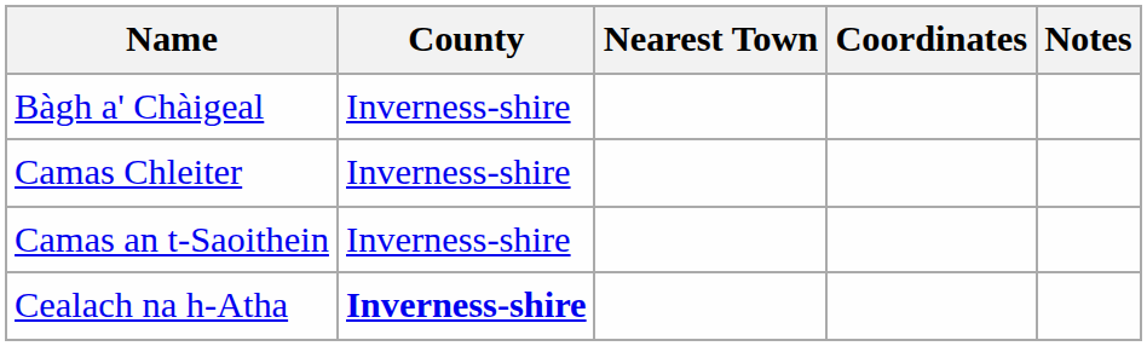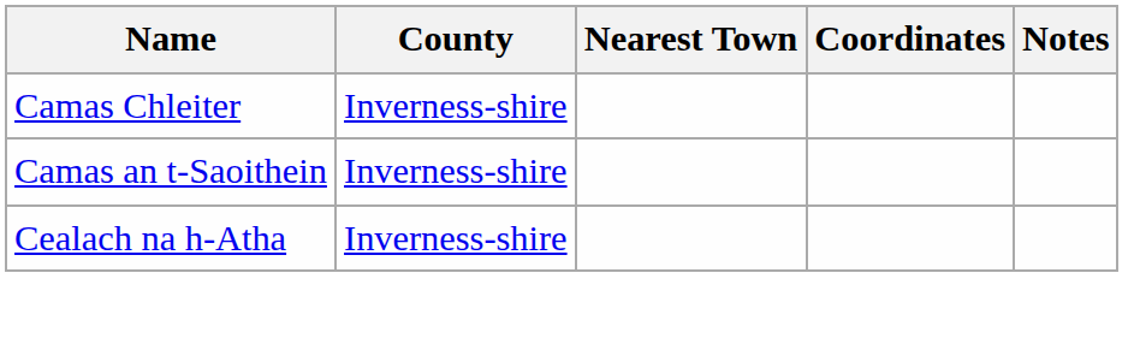- row: Bàgh a' Chàigeal | Inverness-shire
Cealach na h-Atha | County: bold -> normal
